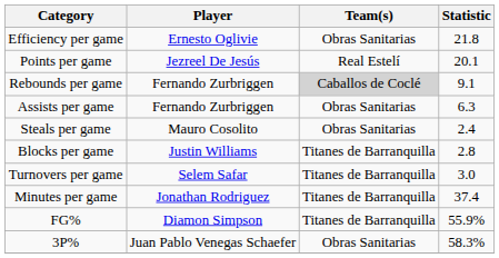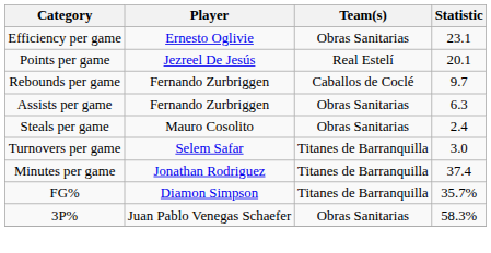Efficiency per game | Statistic: 21.8 -> 23.1
Rebounds per game | Team(s): lightgrey background -> no background
Rebounds per game | Statistic: 9.1 -> 9.7
- row: Blocks per game | Justin Williams | Titanes de Barranquilla | 2.8
FG% | Statistic: 55.9% -> 35.7%
